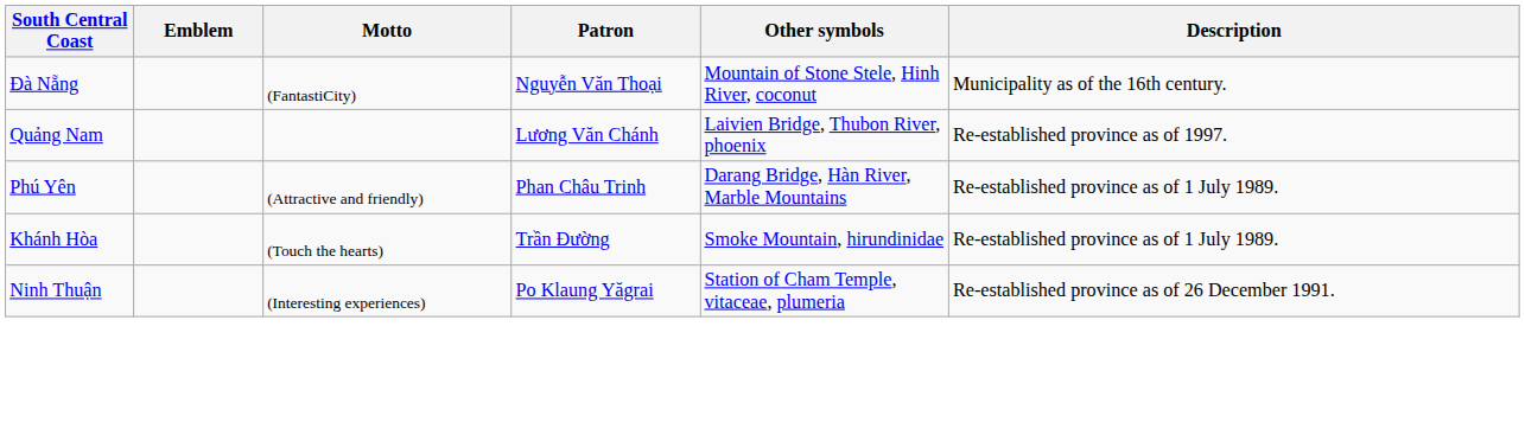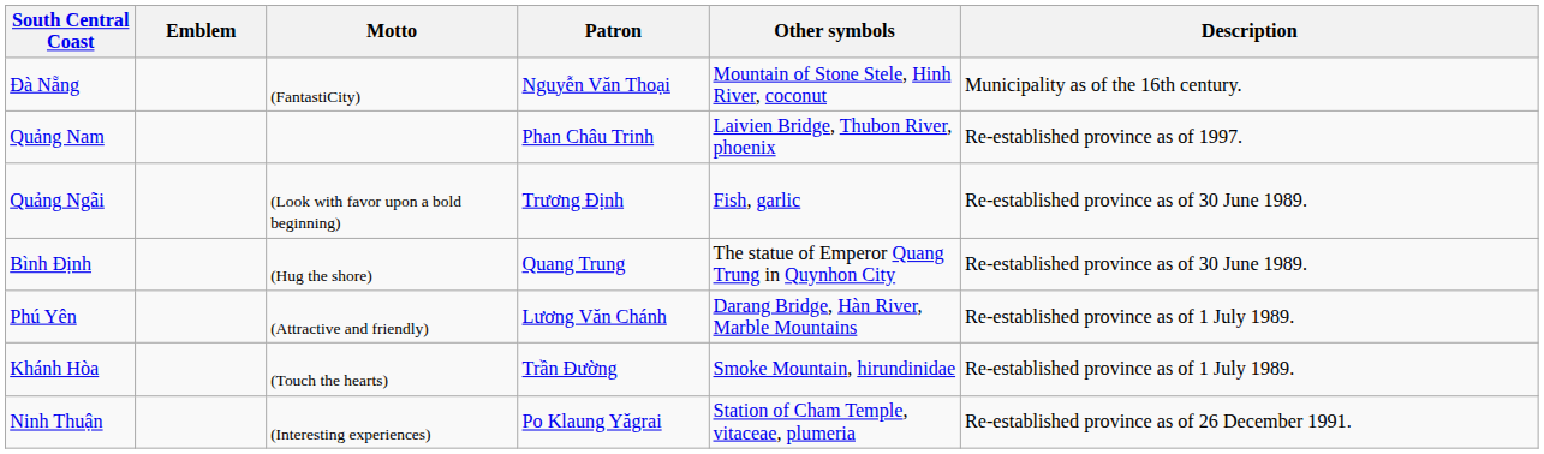Quảng Nam | Patron: Lương Văn Chánh -> Phan Châu Trinh
+ row: Quảng Ngãi | (Look with favor upon a bold beginning) | Trương Định | Fish, garlic | Re-established province as of 30 June 1989.
+ row: Bình Định | (Hug the shore) | Quang Trung | The statue of Emperor Quang Trung in Quynhon City | Re-established province as of 30 June 1989.
Phú Yên | Patron: Phan Châu Trinh -> Lương Văn Chánh
